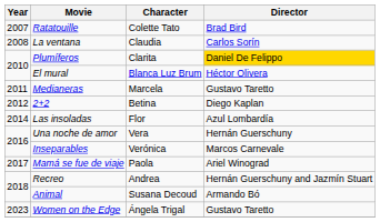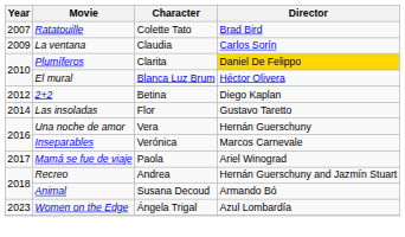La ventana | Year: 2008 -> 2009
- row: 2011 | Medianeras | Marcela | Gustavo Taretto
Las insoladas | Director: Azul Lombardía -> Gustavo Taretto
Women on the Edge | Director: Gustavo Taretto -> Azul Lombardía
